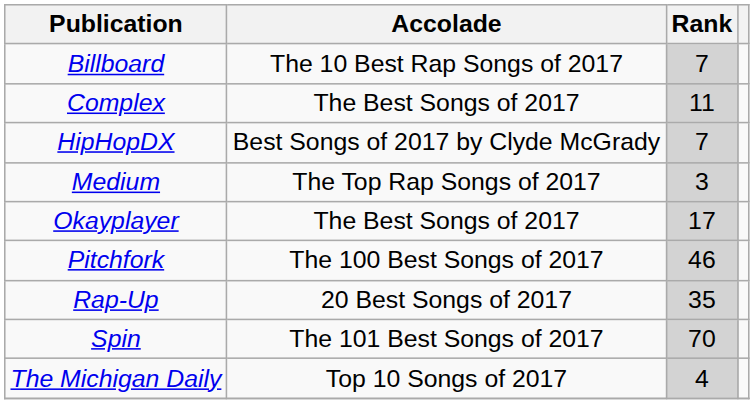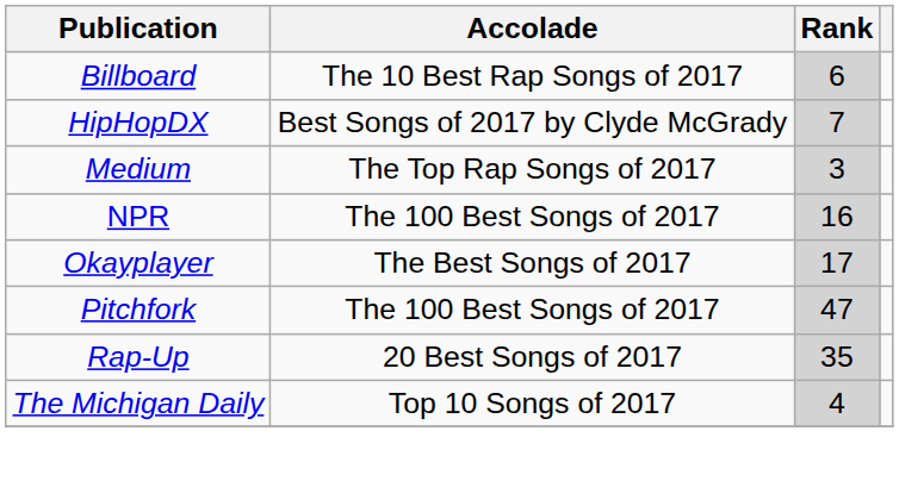Billboard | Rank: 7 -> 6
- row: Complex | The Best Songs of 2017 | 11
+ row: NPR | The 100 Best Songs of 2017 | 16
Pitchfork | Rank: 46 -> 47
- row: Spin | The 101 Best Songs of 2017 | 70
